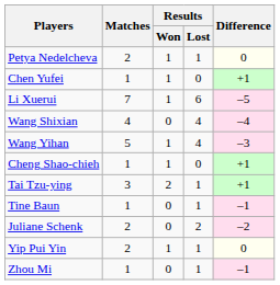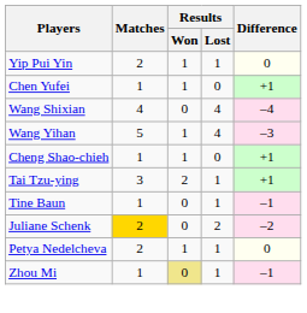rows swapped: Petya Nedelcheva <-> Yip Pui Yin
- row: Li Xuerui | 7 | 1 | 6 | –5
Juliane Schenk | Matches: no background -> gold background
Zhou Mi | Results / Won: no background -> khaki background
